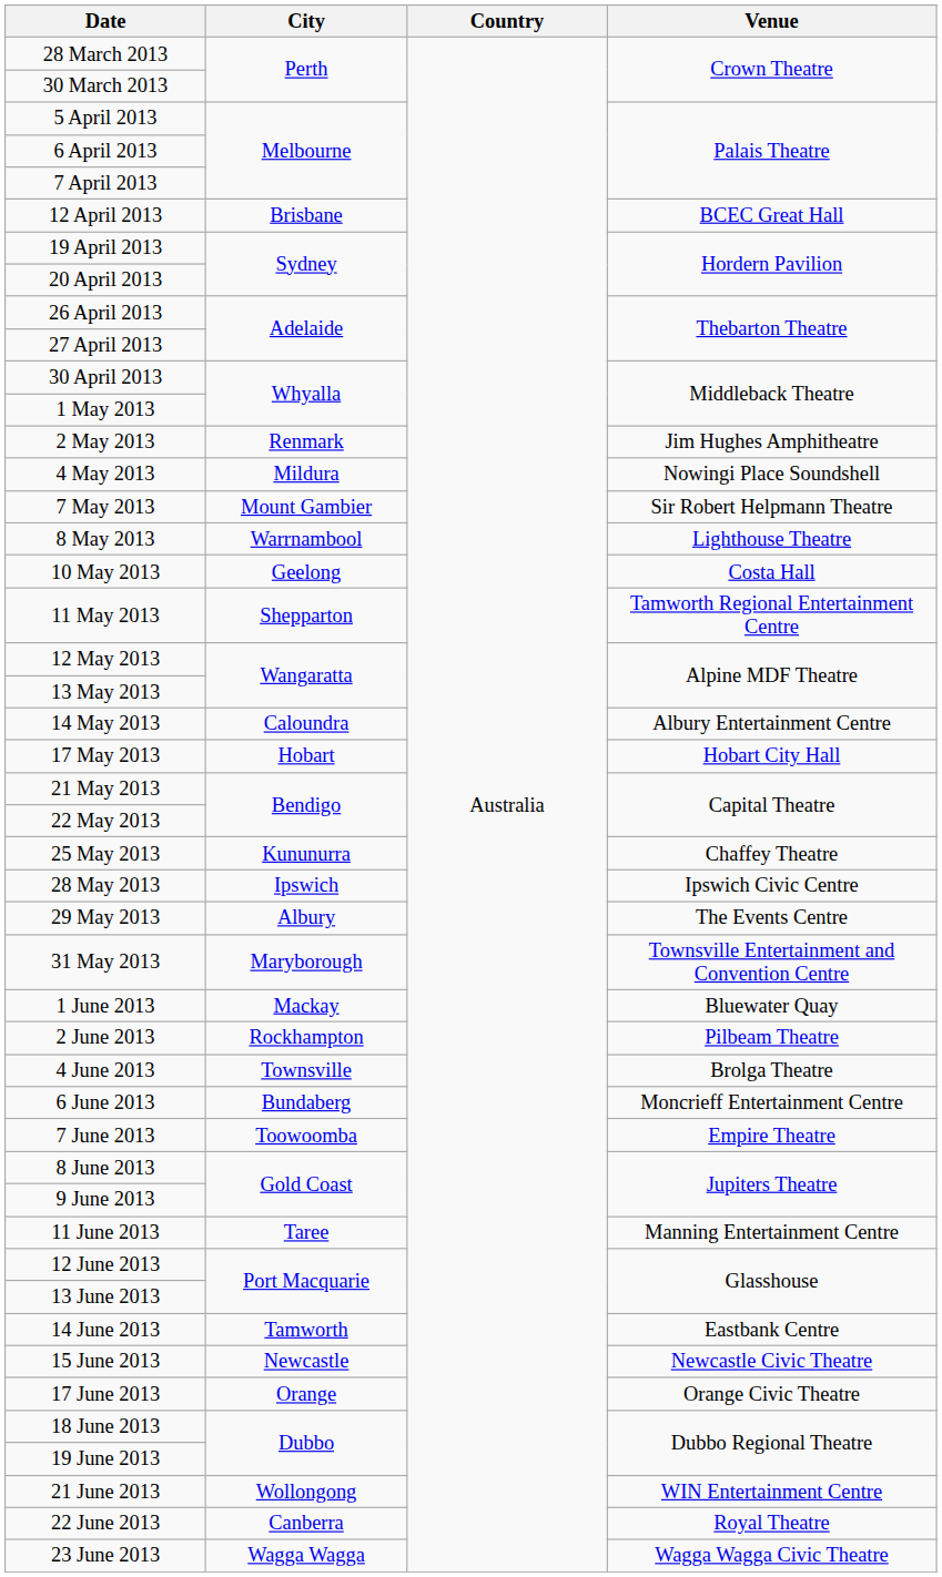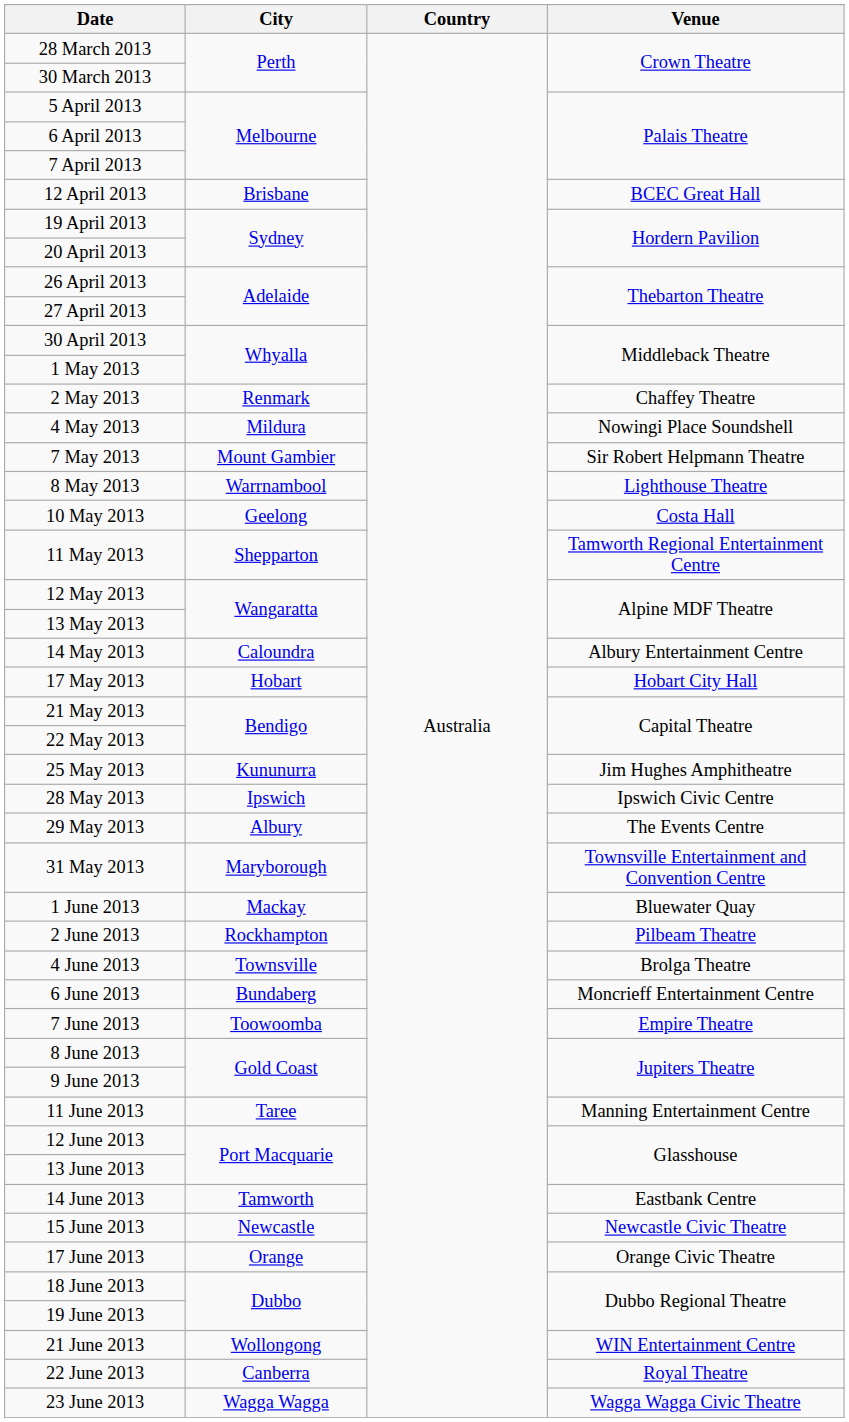2 May 2013 | Venue: Jim Hughes Amphitheatre -> Chaffey Theatre
25 May 2013 | Venue: Chaffey Theatre -> Jim Hughes Amphitheatre
